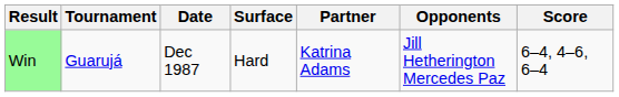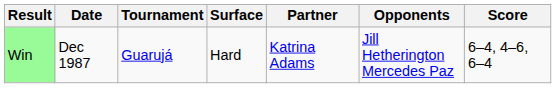columns swapped: Date <-> Tournament
